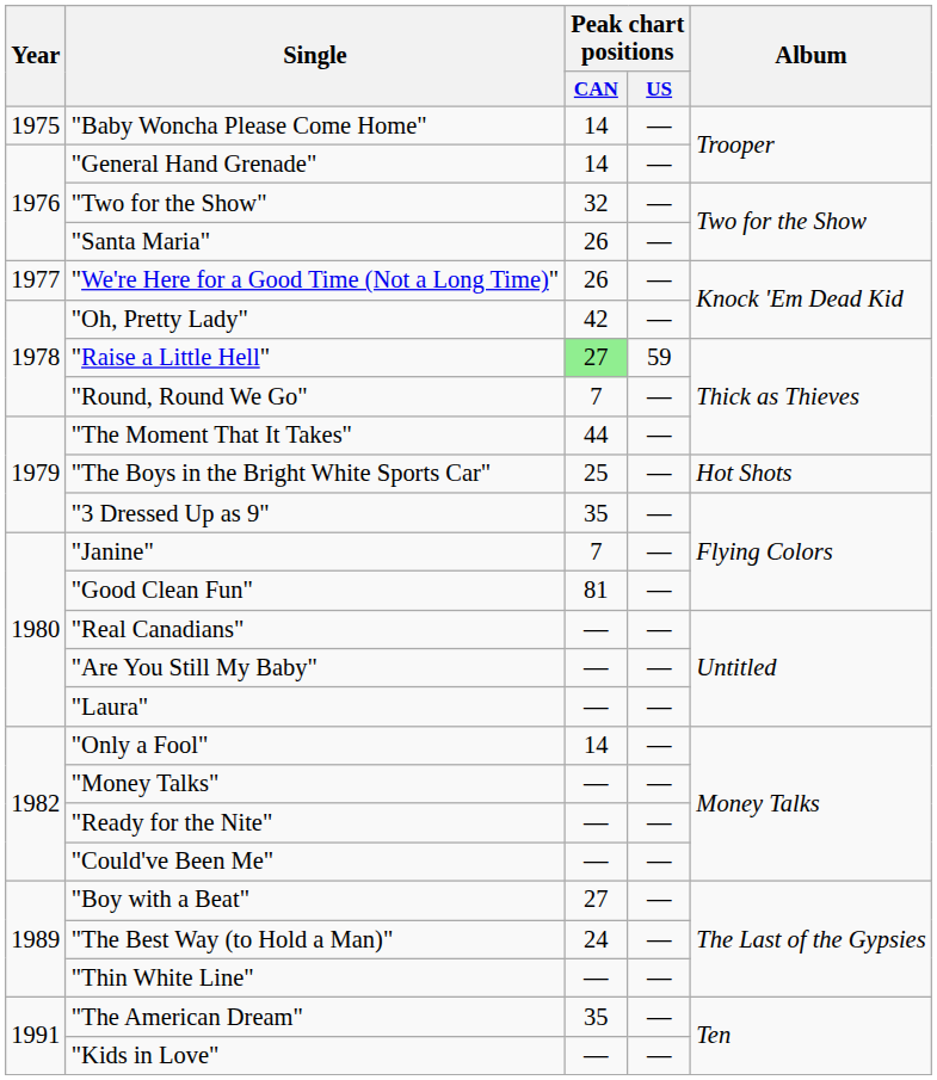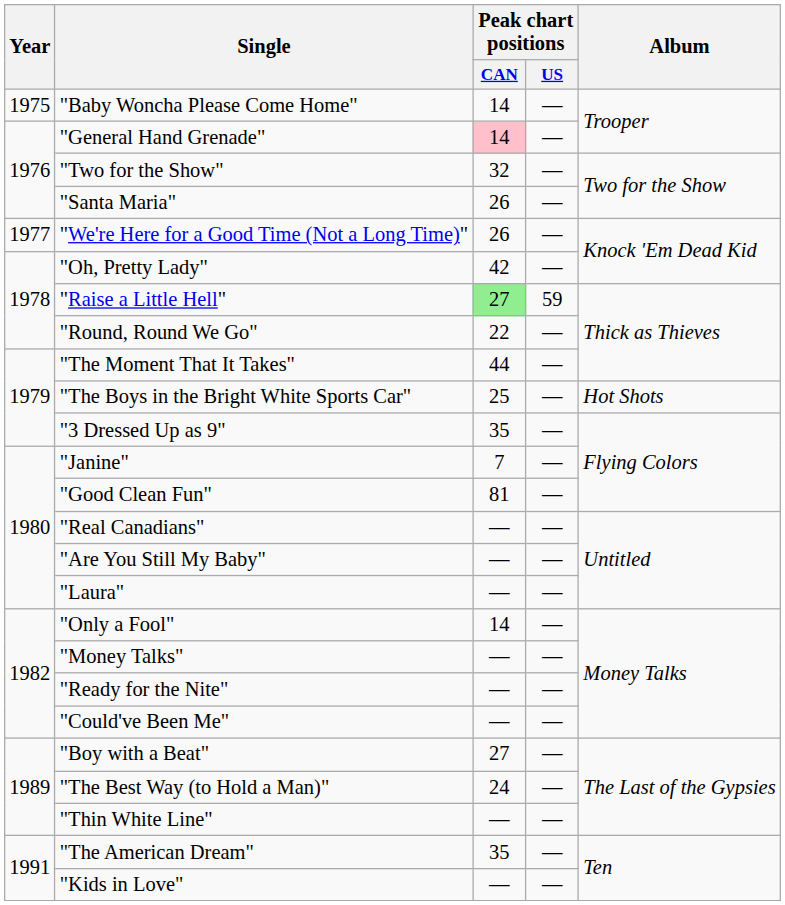"General Hand Grenade" | Peak chart positions / CAN: no background -> pink background
"Round, Round We Go" | Peak chart positions / CAN: 7 -> 22
